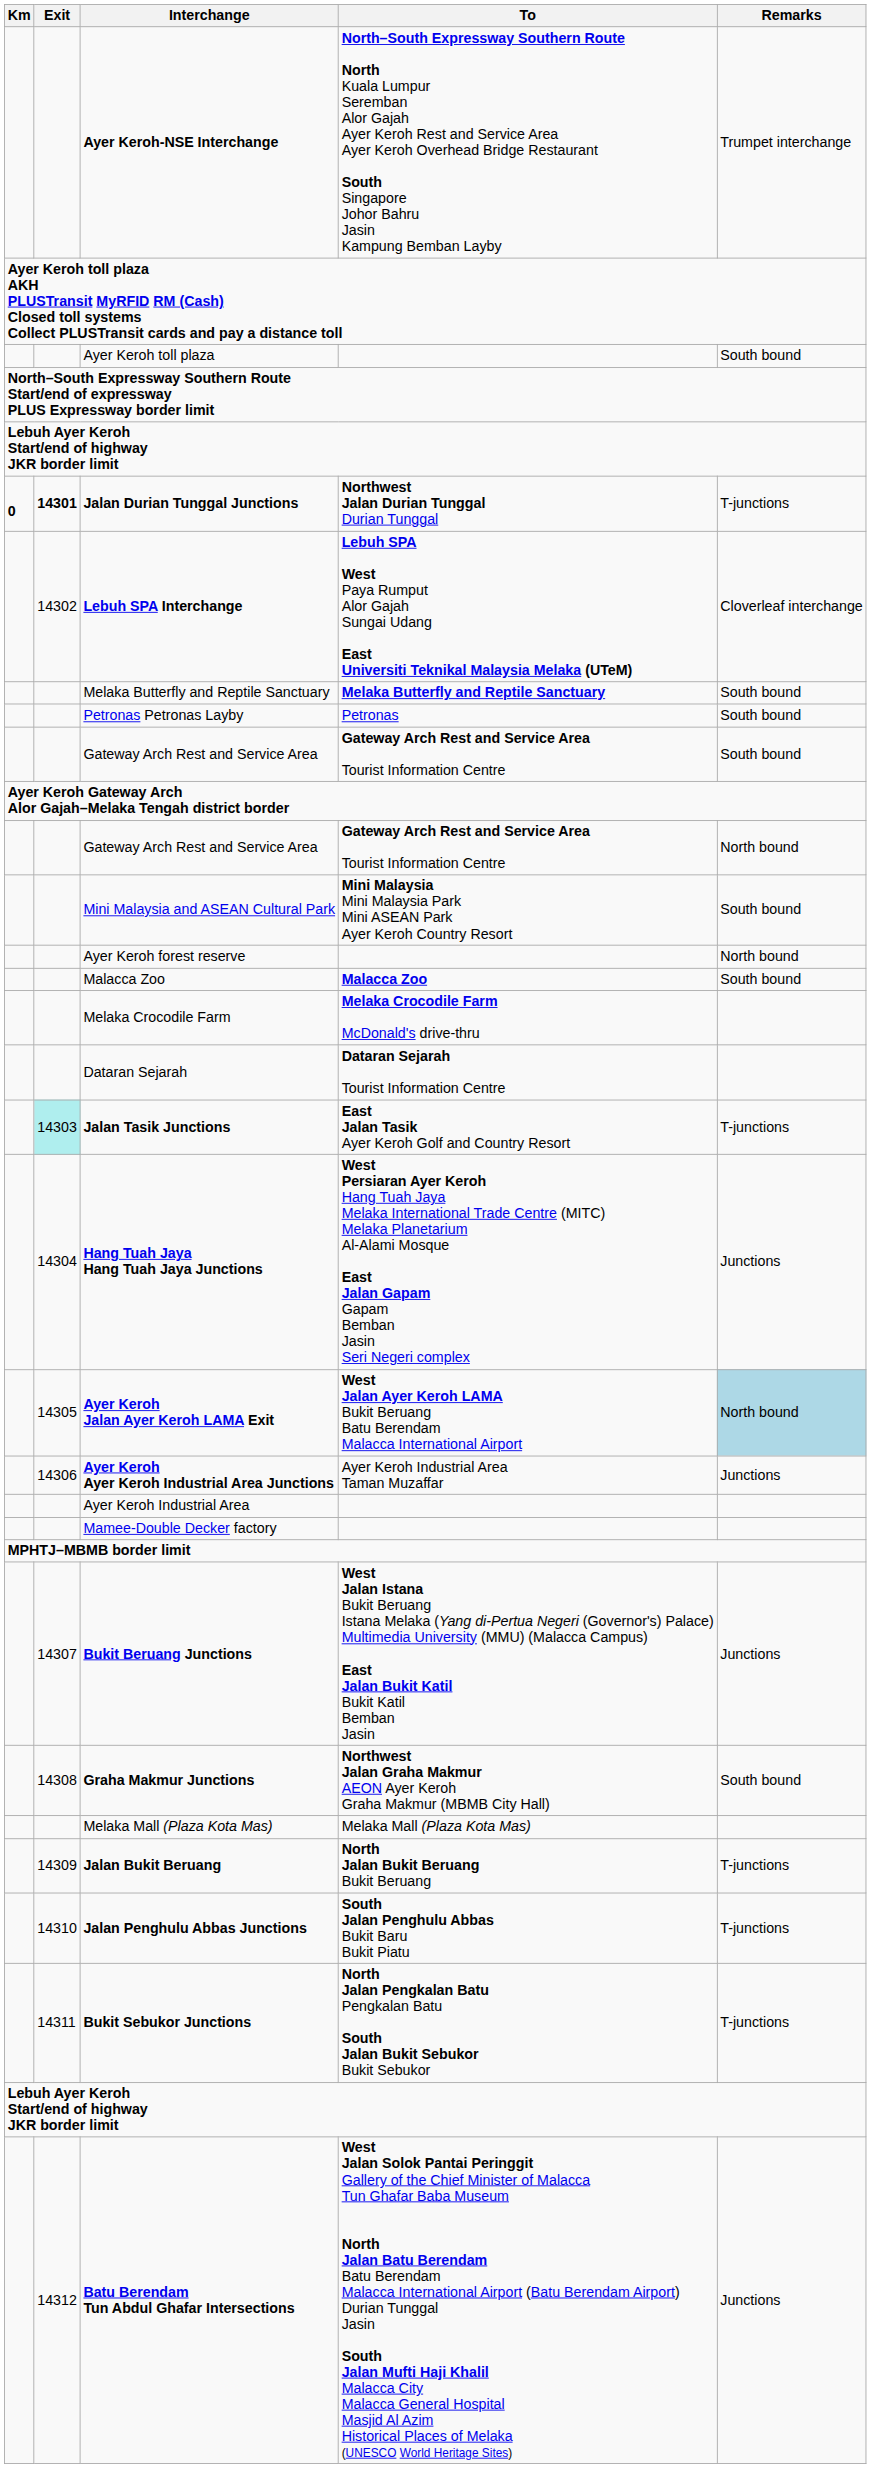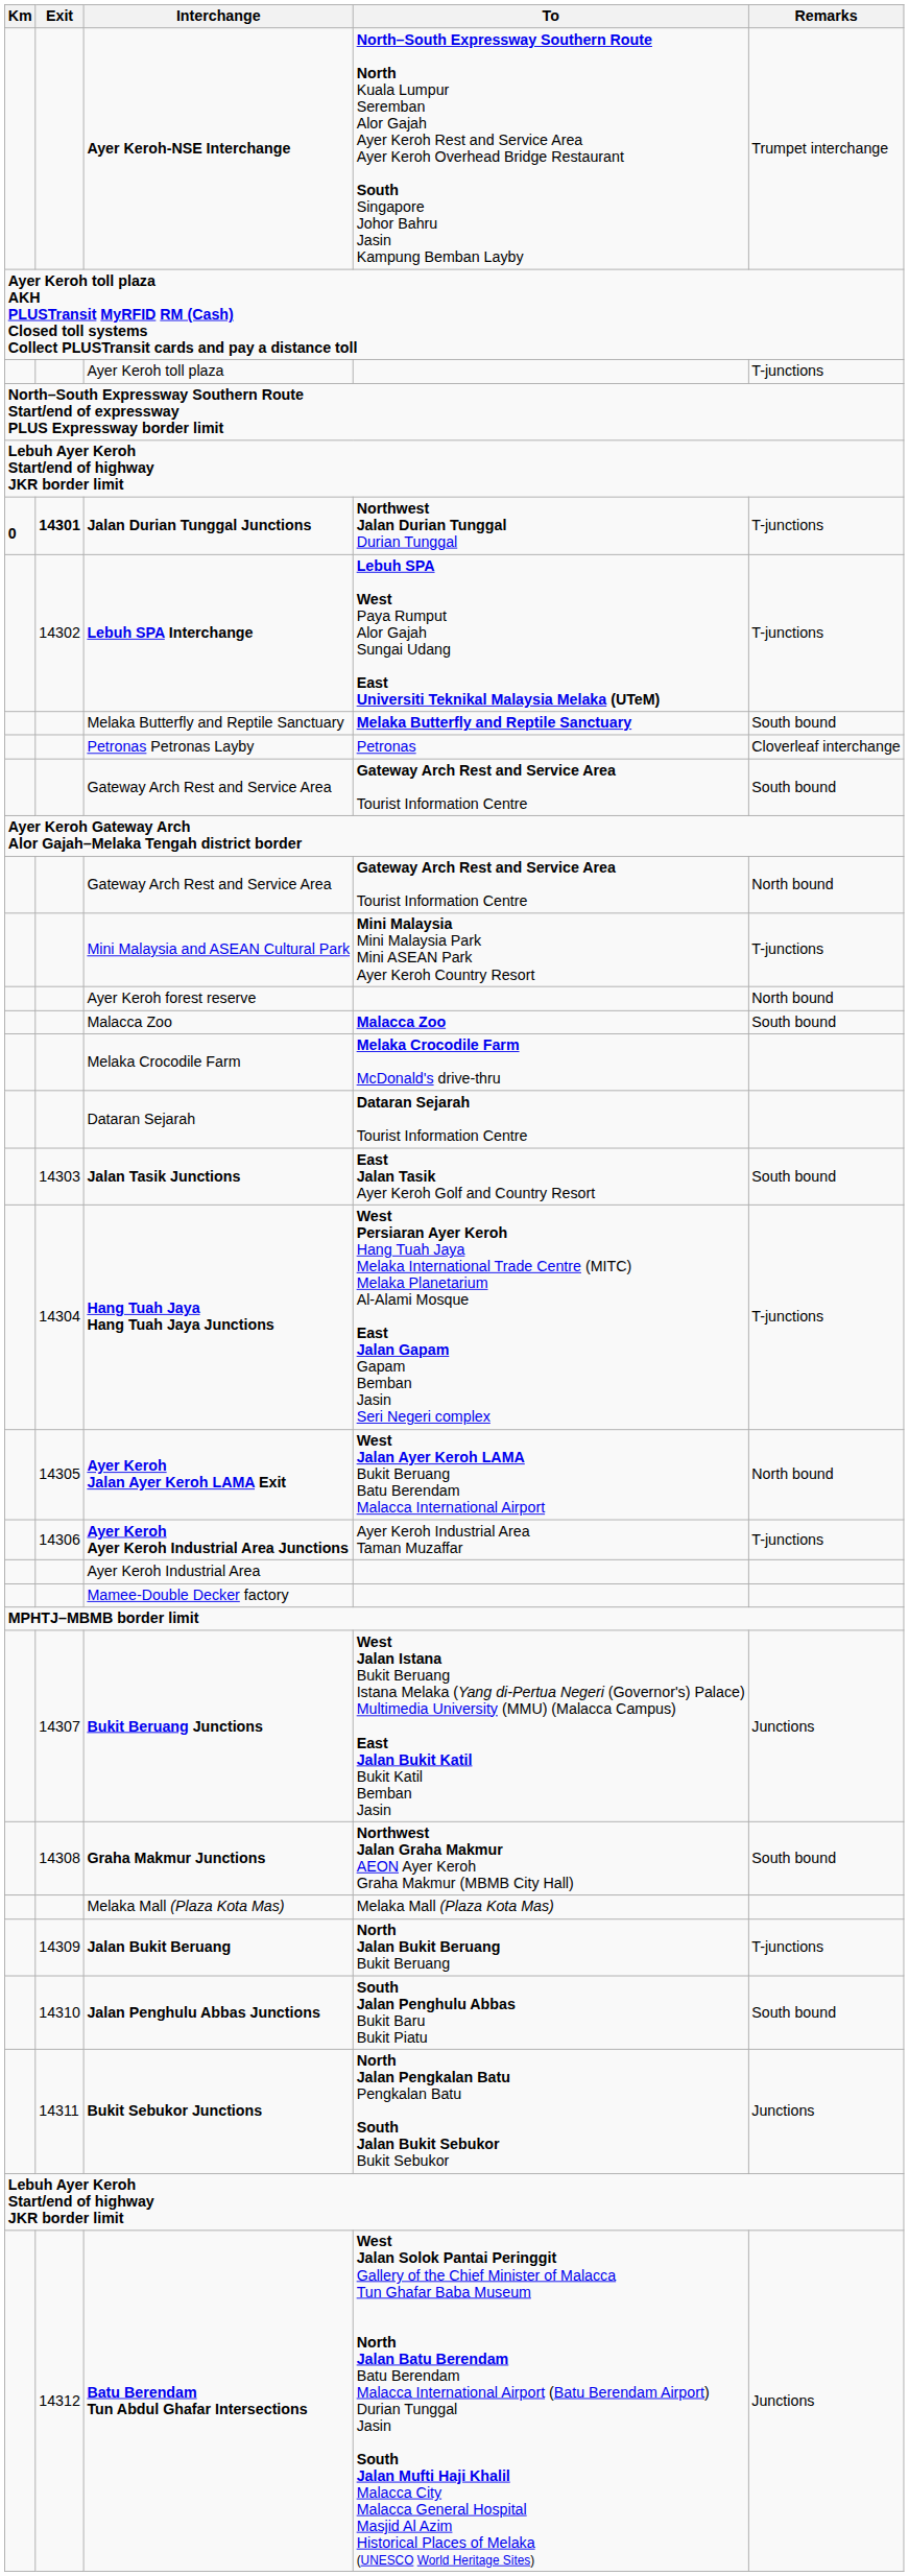Ayer Keroh toll plaza | Remarks: South bound -> T-junctions
Lebuh SPA Interchange | Remarks: Cloverleaf interchange -> T-junctions
Petronas Petronas Layby | Remarks: South bound -> Cloverleaf interchange
Mini Malaysia and ASEAN Cultural Park | Remarks: South bound -> T-junctions
Jalan Tasik Junctions | Exit: paleturquoise background -> no background
Jalan Tasik Junctions | Remarks: T-junctions -> South bound
Hang Tuah Jaya Hang Tuah Jaya Junctions | Remarks: Junctions -> T-junctions
Ayer Keroh Jalan Ayer Keroh LAMA Exit | Remarks: lightblue background -> no background
Ayer Keroh Ayer Keroh Industrial Area Junctions | Remarks: Junctions -> T-junctions
Jalan Penghulu Abbas Junctions | Remarks: T-junctions -> South bound
Bukit Sebukor Junctions | Remarks: T-junctions -> Junctions
